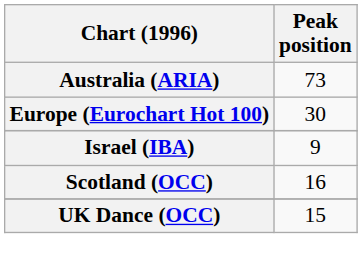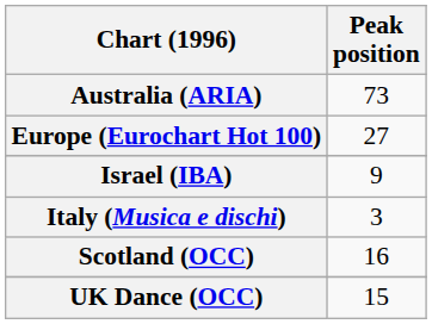Europe (Eurochart Hot 100) | Peak position: 30 -> 27
+ row: Italy (Musica e dischi) | 3
